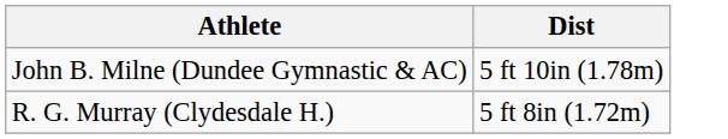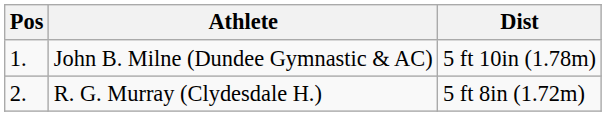+ column: Pos | 1. | 2.
